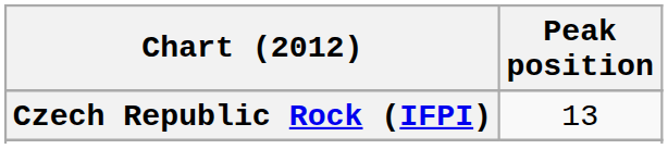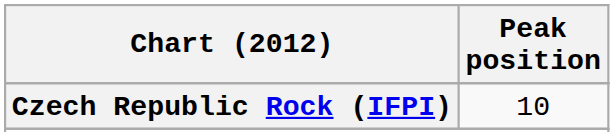Czech Republic Rock (IFPI) | Peak position: 13 -> 10
